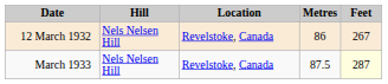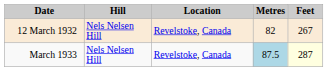12 March 1932 | Metres: 86 -> 82
March 1933 | Metres: no background -> lightblue background
